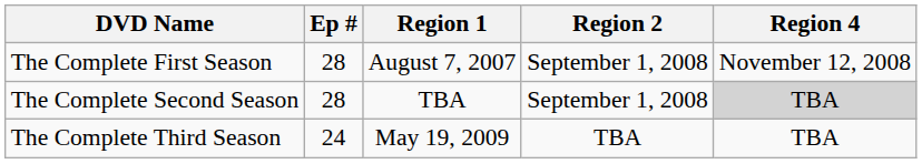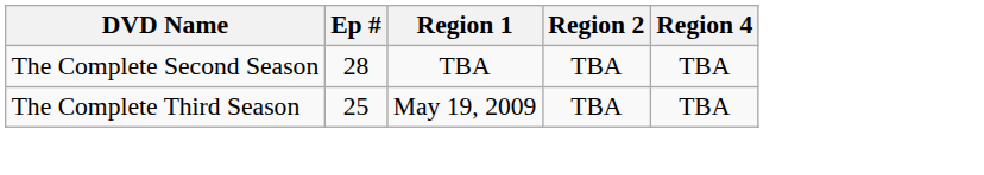- row: The Complete First Season | 28 | August 7, 2007 | September 1, 2008 | November 12, 2008
The Complete Second Season | Region 2: September 1, 2008 -> TBA
The Complete Second Season | Region 4: lightgrey background -> no background
The Complete Third Season | Ep #: 24 -> 25
